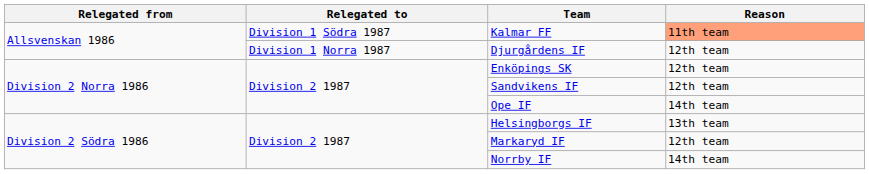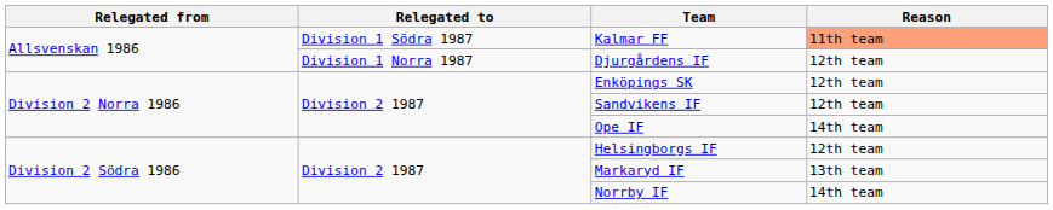Helsingborgs IF | Reason: 13th team -> 12th team
Markaryd IF | Reason: 12th team -> 13th team
